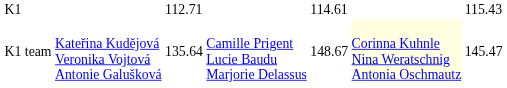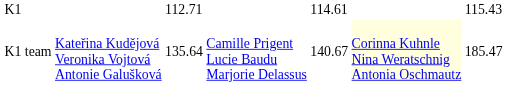K1 team | column 5: 148.67 -> 140.67
K1 team | column 7: 145.47 -> 185.47
